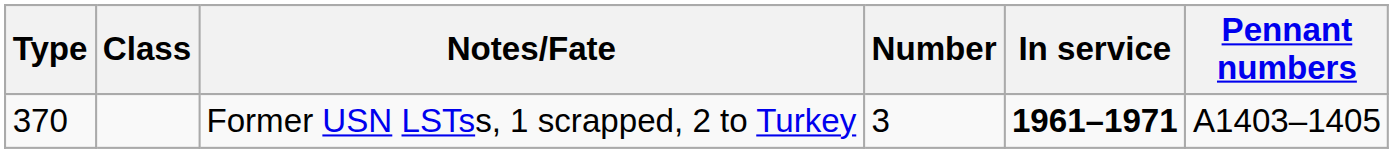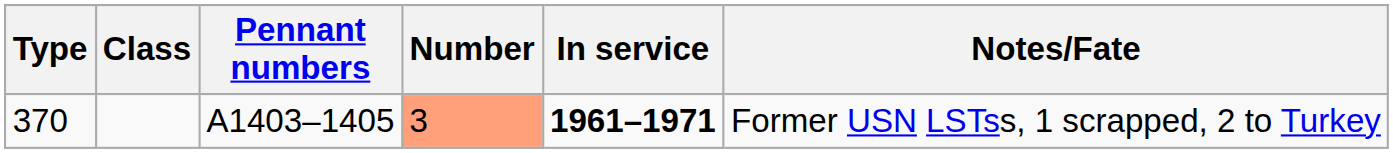columns swapped: Pennant numbers <-> Notes/Fate
370 | Number: no background -> lightsalmon background
